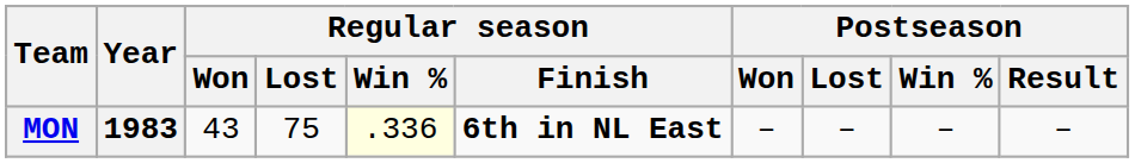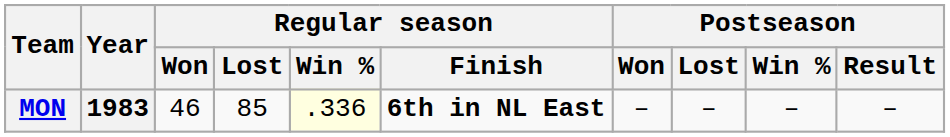MON | Regular season / Won: 43 -> 46
MON | Regular season / Lost: 75 -> 85
